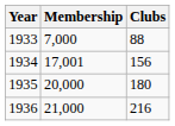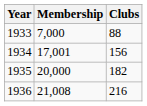1935 | Clubs: 180 -> 182
1936 | Membership: 21,000 -> 21,008
